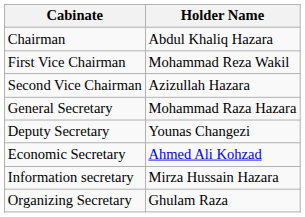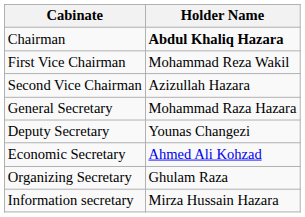Chairman | Holder Name: normal -> bold
rows swapped: Information secretary <-> Organizing Secretary
